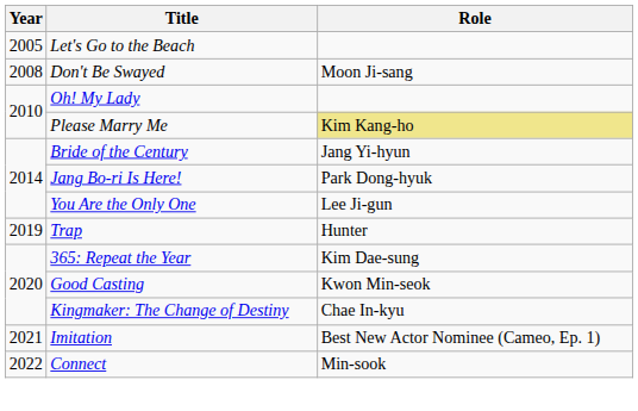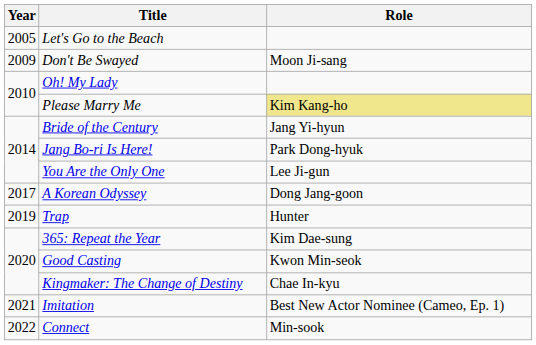Don't Be Swayed | Year: 2008 -> 2009
+ row: 2017 | A Korean Odyssey | Dong Jang-goon
